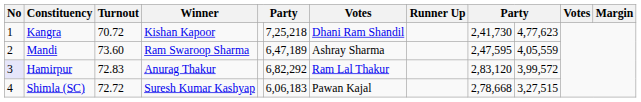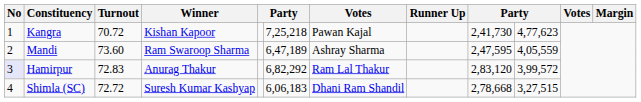Kangra | column 7: Dhani Ram Shandil -> Pawan Kajal
Shimla (SC) | column 7: Pawan Kajal -> Dhani Ram Shandil
